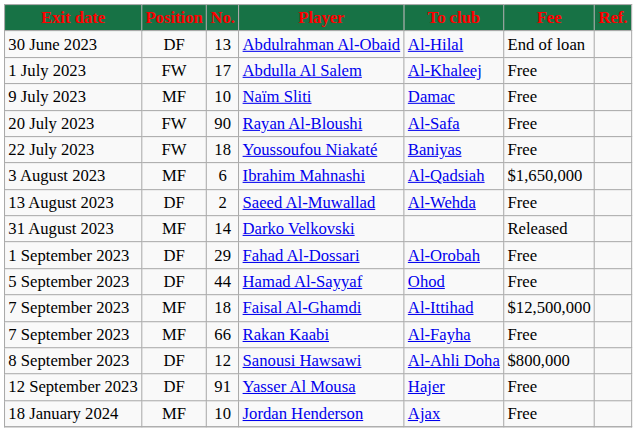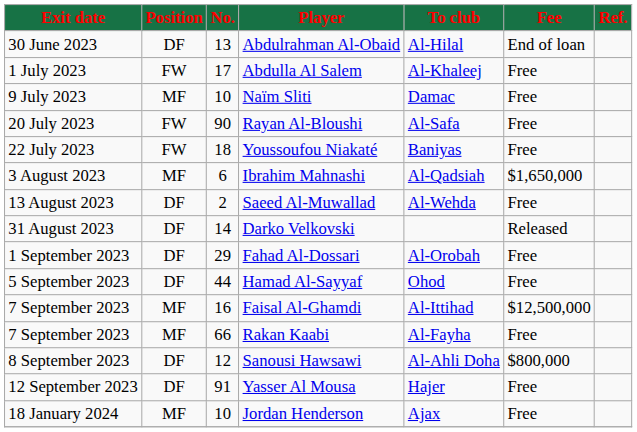Darko Velkovski | Position: MF -> DF
Faisal Al-Ghamdi | No.: 18 -> 16
